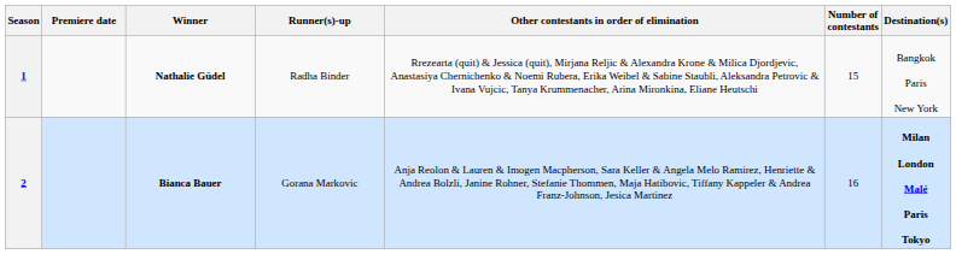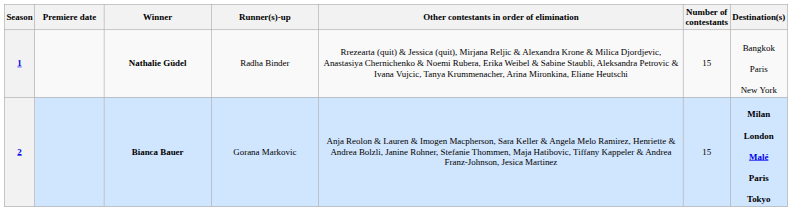2 | Number of contestants: 16 -> 15
